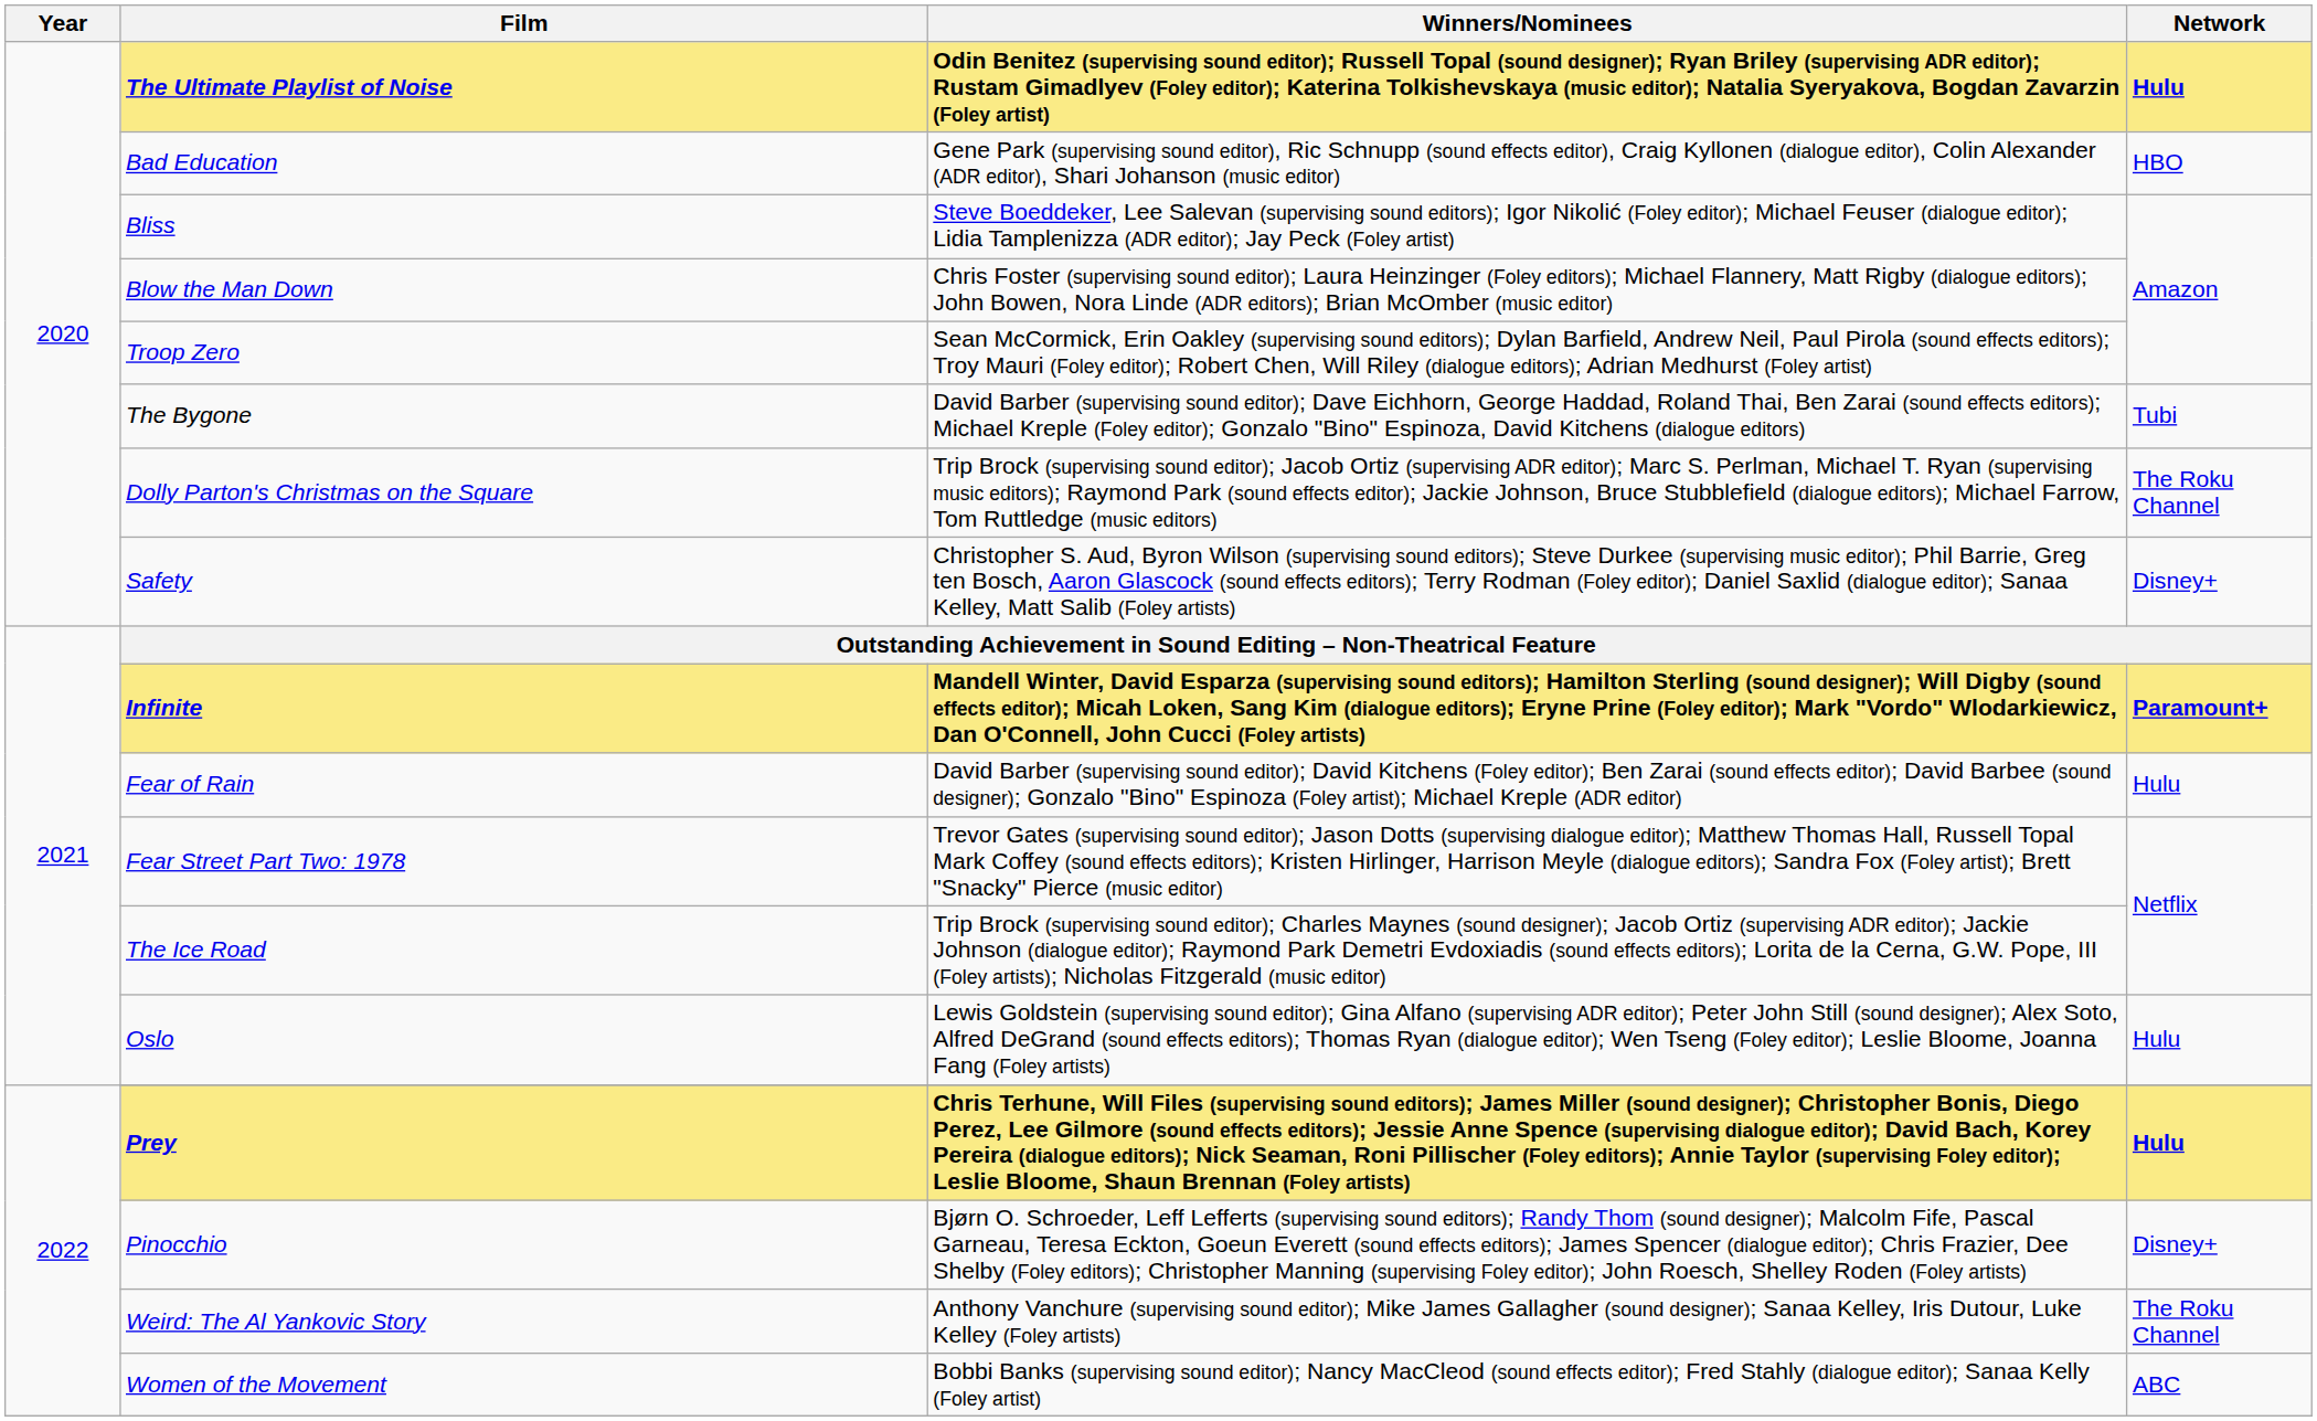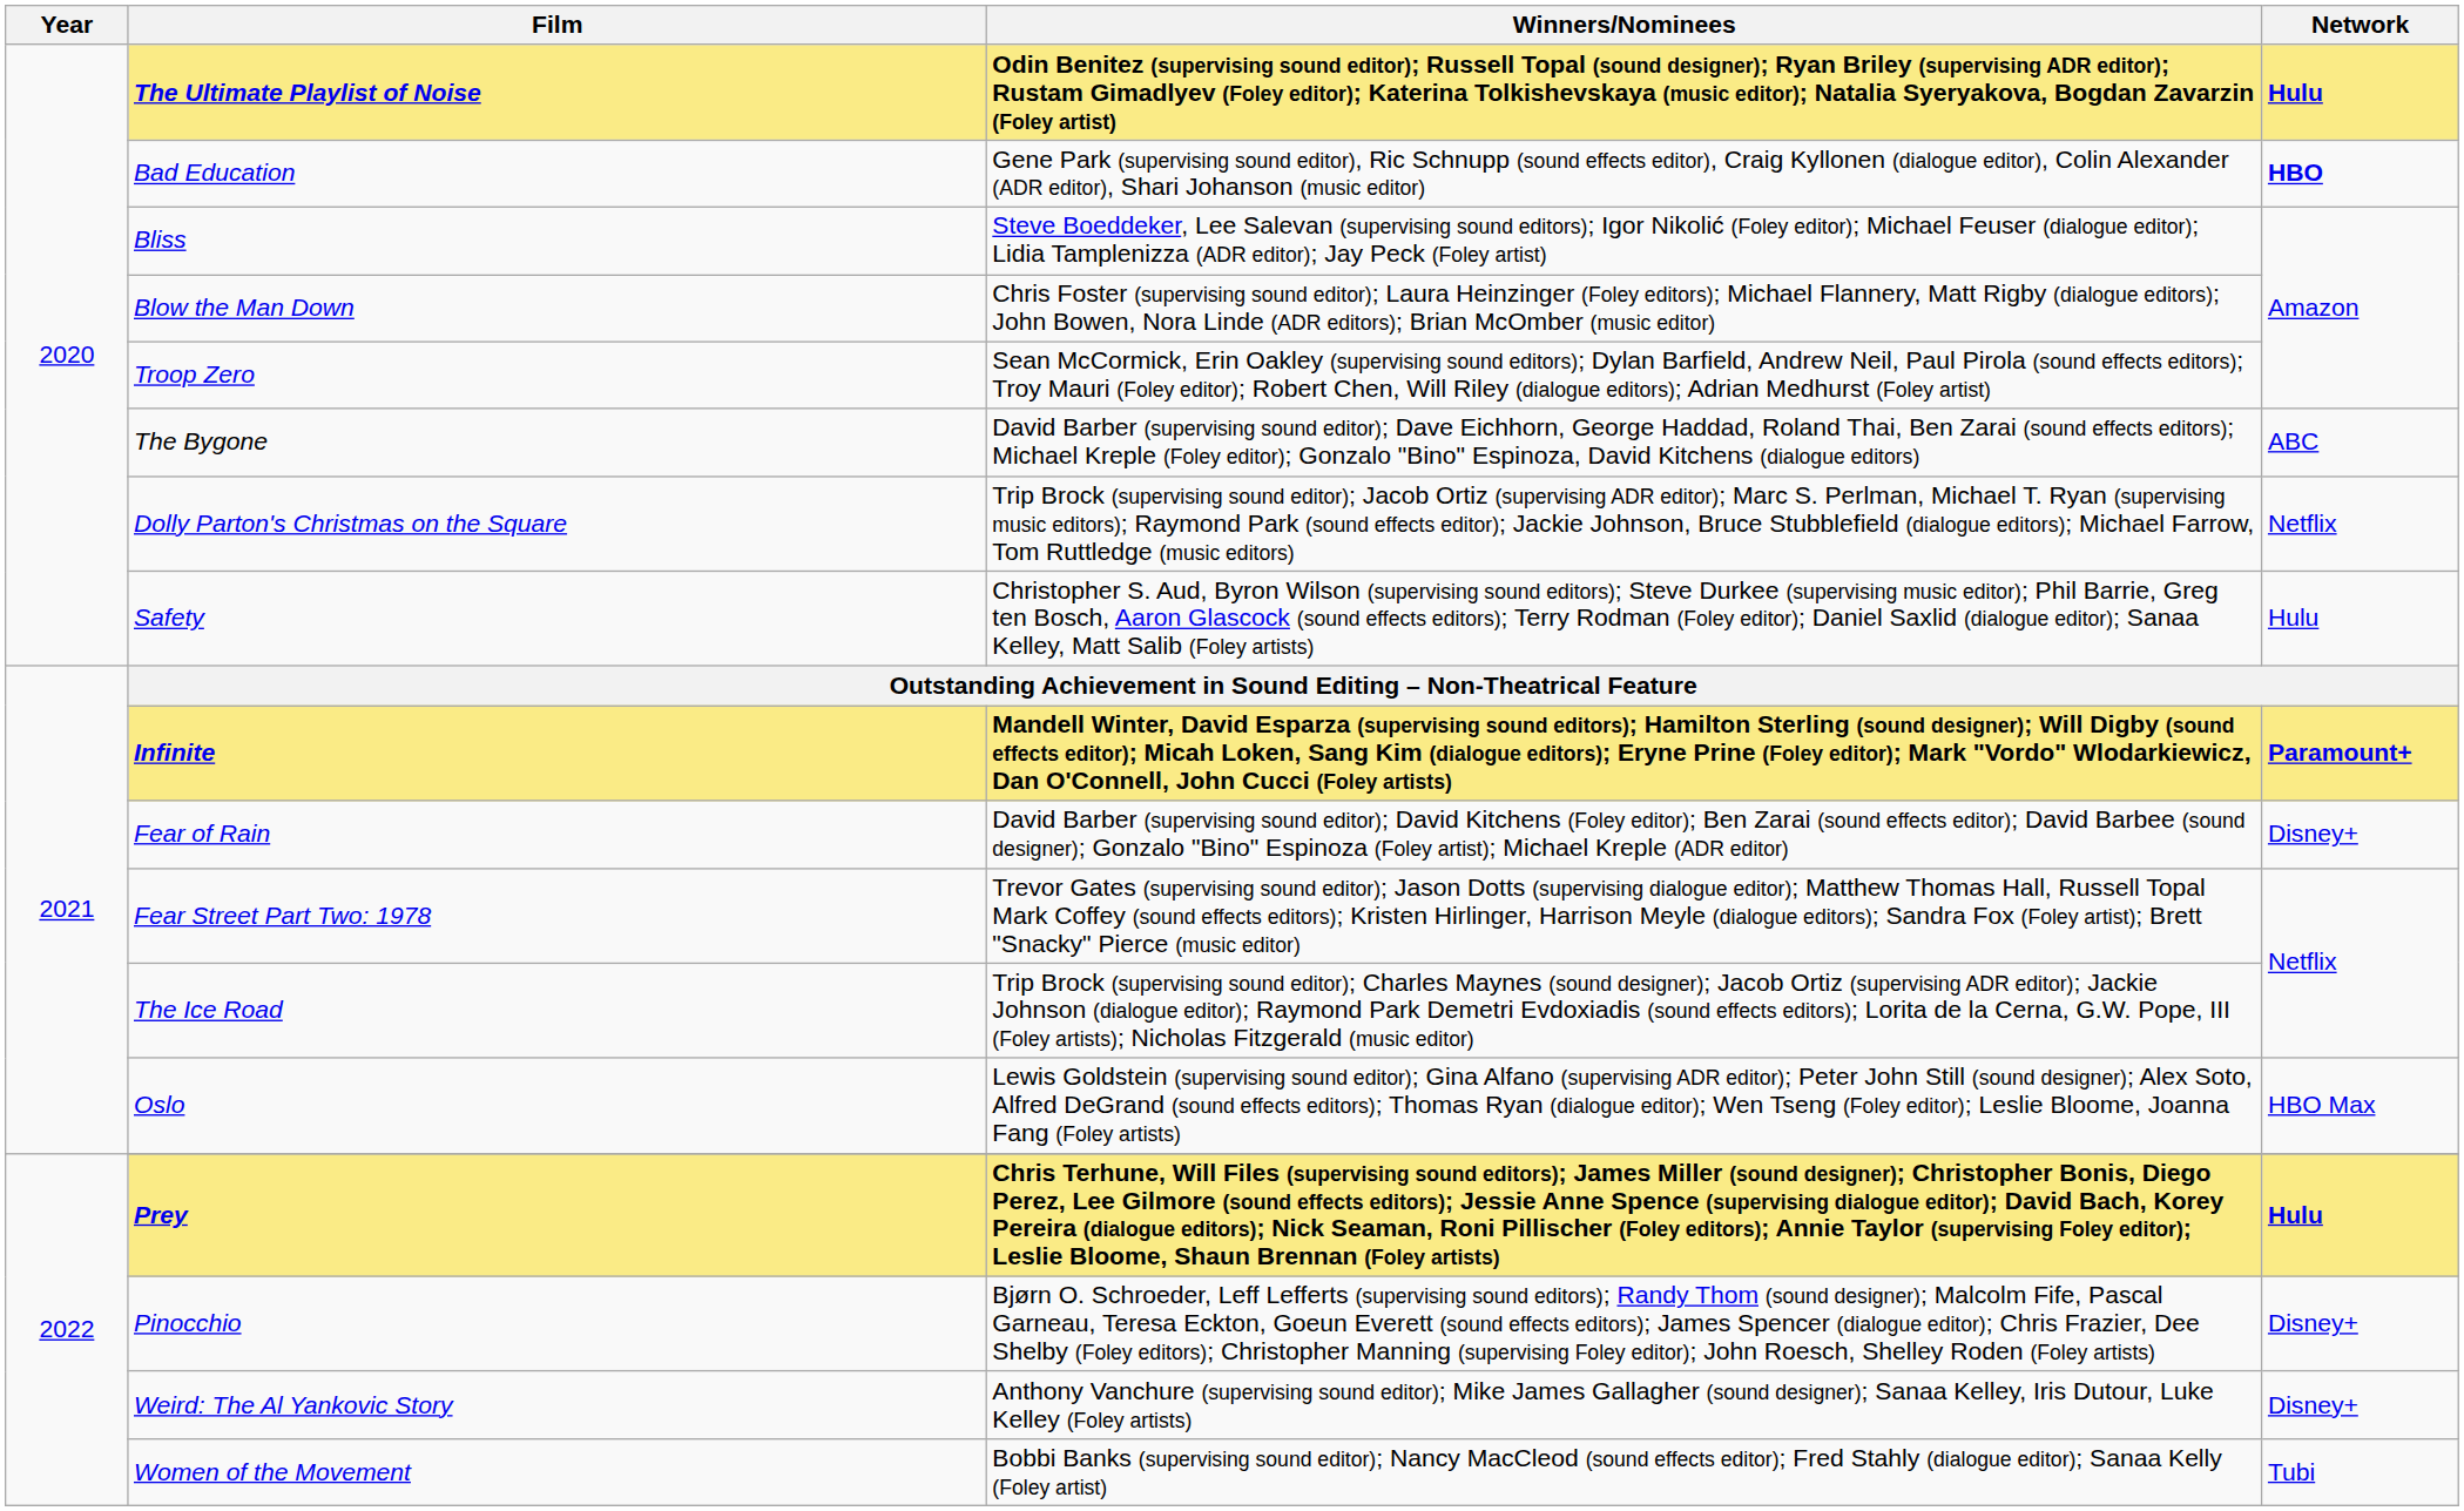Bad Education | Network: normal -> bold
The Bygone | Network: Tubi -> ABC
Dolly Parton's Christmas on the Square | Network: The Roku Channel -> Netflix
Safety | Network: Disney+ -> Hulu
Fear of Rain | Network: Hulu -> Disney+
Oslo | Network: Hulu -> HBO Max
Weird: The Al Yankovic Story | Network: The Roku Channel -> Disney+
Women of the Movement | Network: ABC -> Tubi
